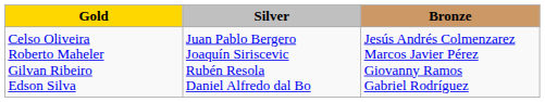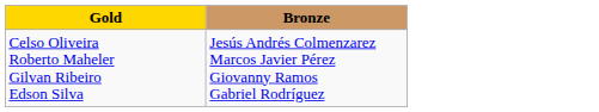- column: Silver | Juan Pablo Bergero Joaquín Siriscevic Rubén Resola Daniel Alfredo dal Bo
